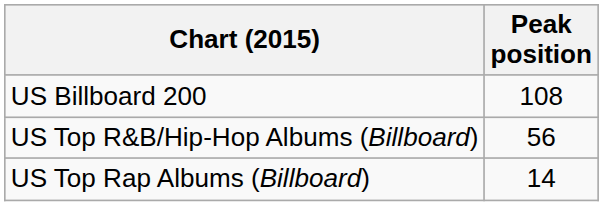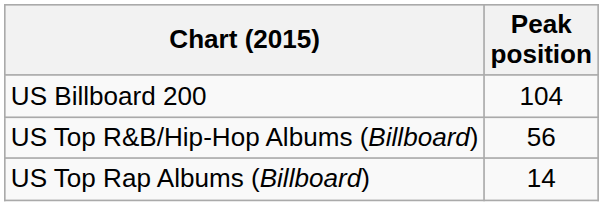US Billboard 200 | Peak position: 108 -> 104
